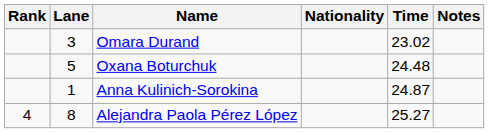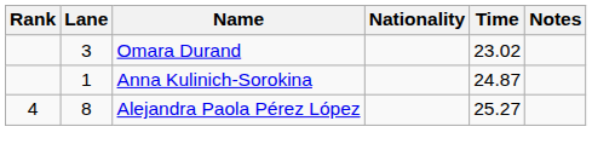- row: 5 | Oxana Boturchuk | 24.48
